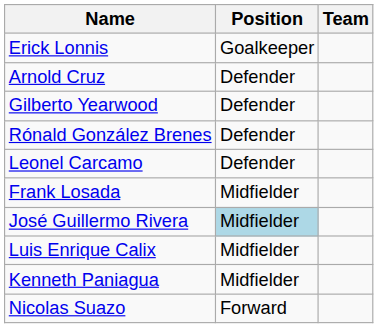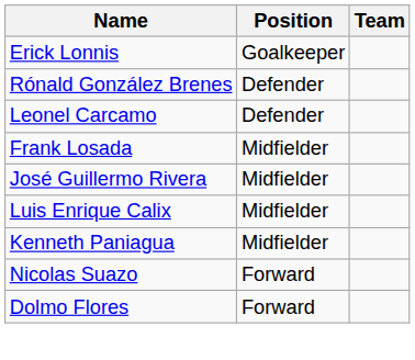- row: Arnold Cruz | Defender
- row: Gilberto Yearwood | Defender
José Guillermo Rivera | Position: lightblue background -> no background
+ row: Dolmo Flores | Forward
